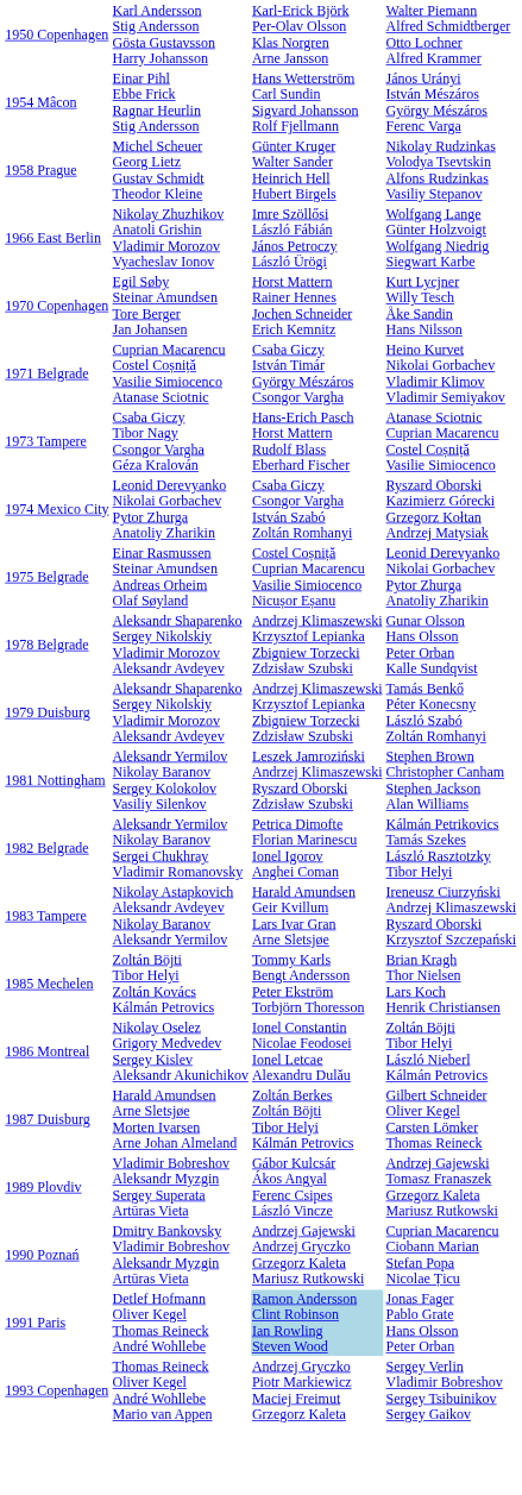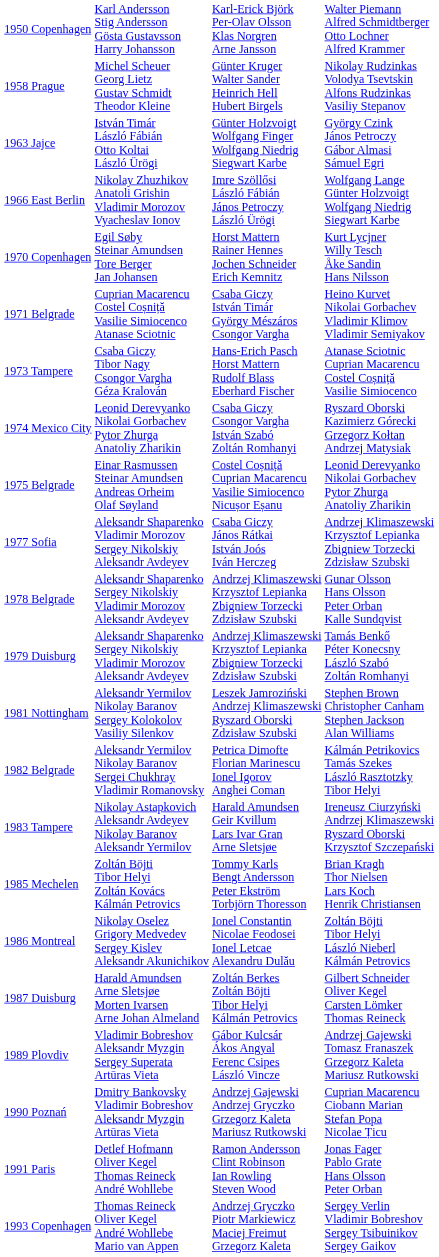- row: 1954 Mâcon | Einar Pihl Ebbe Frick Ragnar Heurlin Stig Andersson | Hans Wetterström Carl Sundin Sigvard Johansson Rolf Fjellmann | János Urányi István Mészáros György Mészáros Ferenc Varga
+ row: 1963 Jajce | István Timár László Fábián Otto Koltai László Ürögi | Günter Holzvoigt Wolfgang Finger Wolfgang Niedrig Siegwart Karbe | György Czink János Petroczy Gábor Almasi Sámuel Egri
+ row: 1977 Sofia | Aleksandr Shaparenko Vladimir Morozov Sergey Nikolskiy Aleksandr Avdeyev | Csaba Giczy János Rátkai István Joós Iván Herczeg | Andrzej Klimaszewski Krzysztof Lepianka Zbigniew Torzecki Zdzisław Szubski
1991 Paris | column 3: lightblue background -> no background
